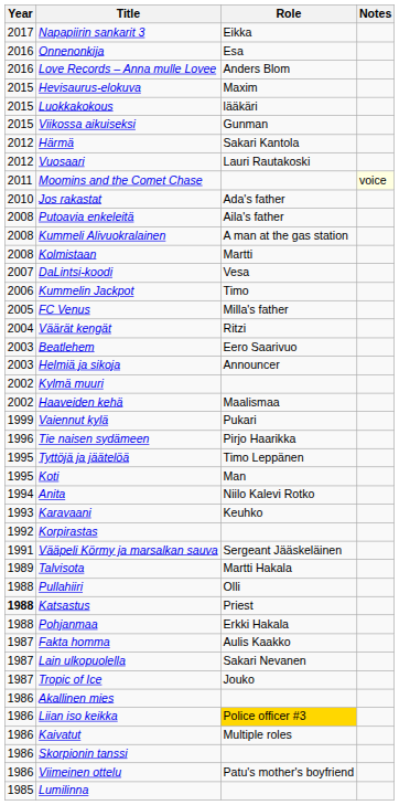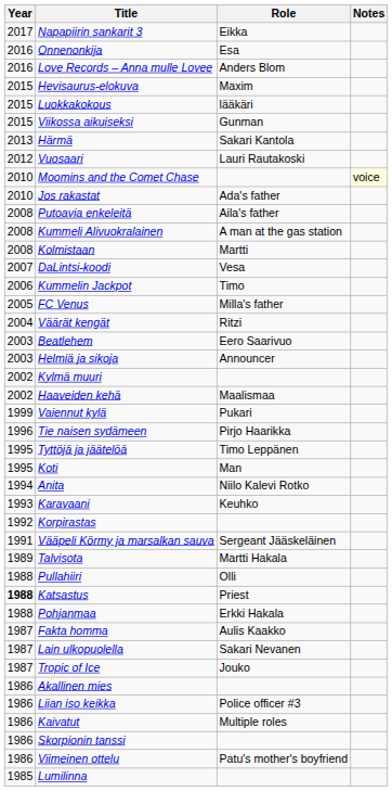Härmä | Year: 2012 -> 2013
Moomins and the Comet Chase | Year: 2011 -> 2010
Liian iso keikka | Role: gold background -> no background
